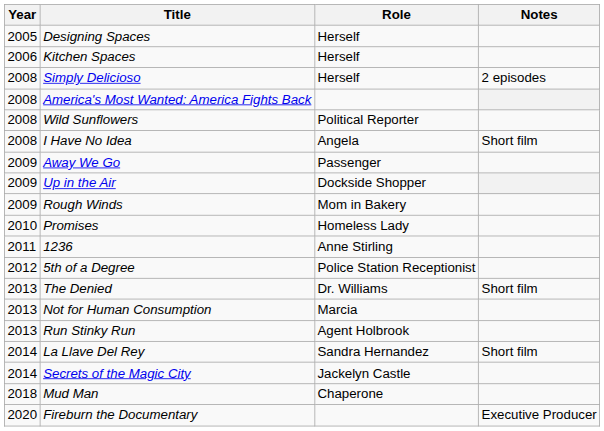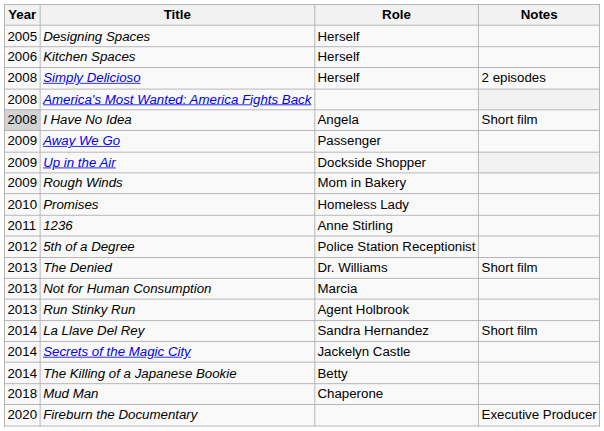- row: 2008 | Wild Sunflowers | Political Reporter
I Have No Idea | Year: no background -> lightgrey background
+ row: 2014 | The Killing of a Japanese Bookie | Betty
